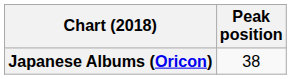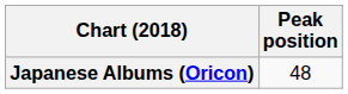Japanese Albums (Oricon) | Peak position: 38 -> 48
